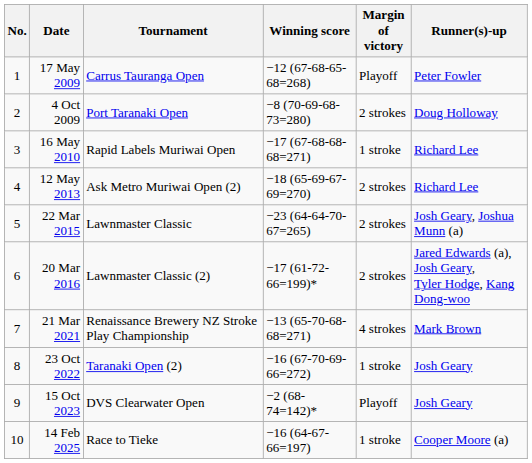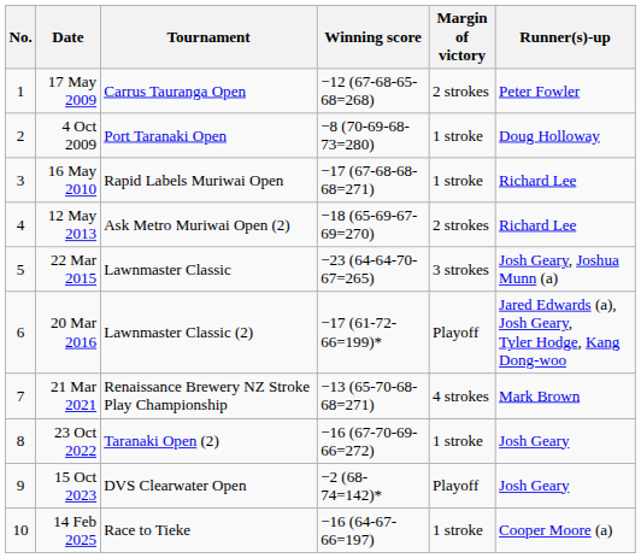17 May 2009 | Margin of victory: Playoff -> 2 strokes
4 Oct 2009 | Margin of victory: 2 strokes -> 1 stroke
22 Mar 2015 | Margin of victory: 2 strokes -> 3 strokes
20 Mar 2016 | Margin of victory: 2 strokes -> Playoff
